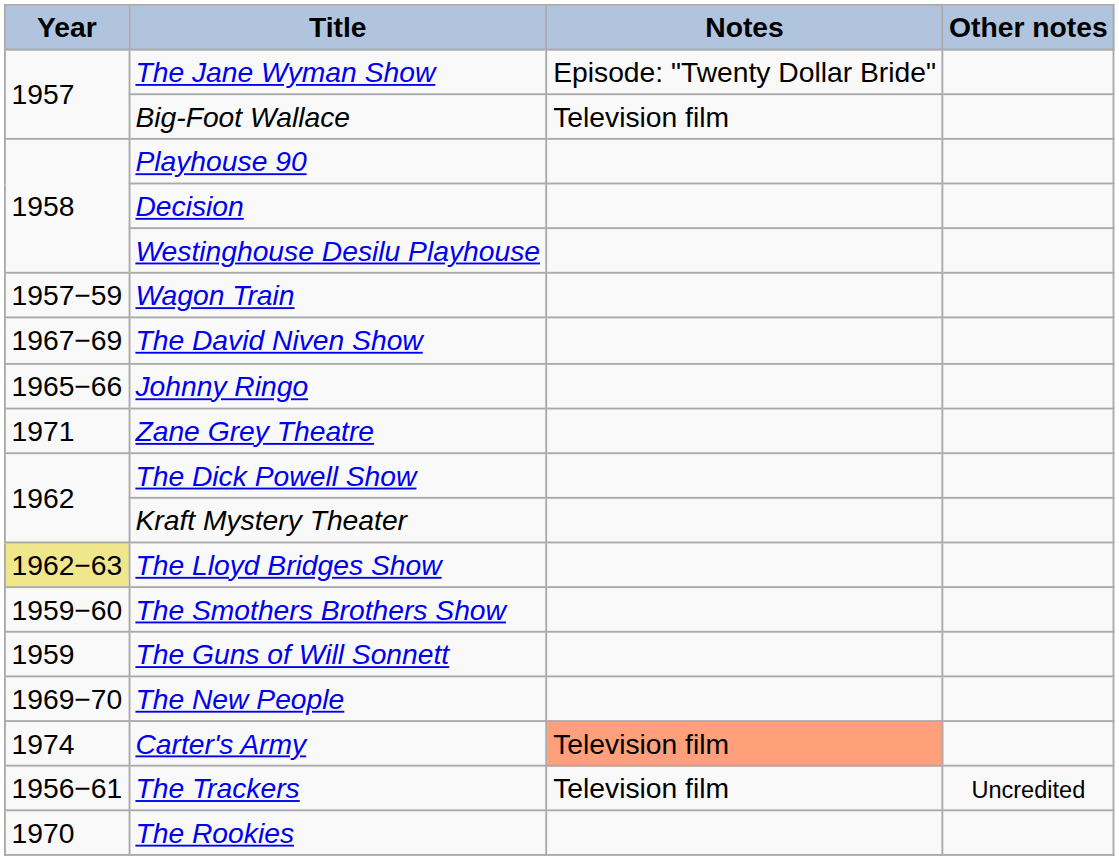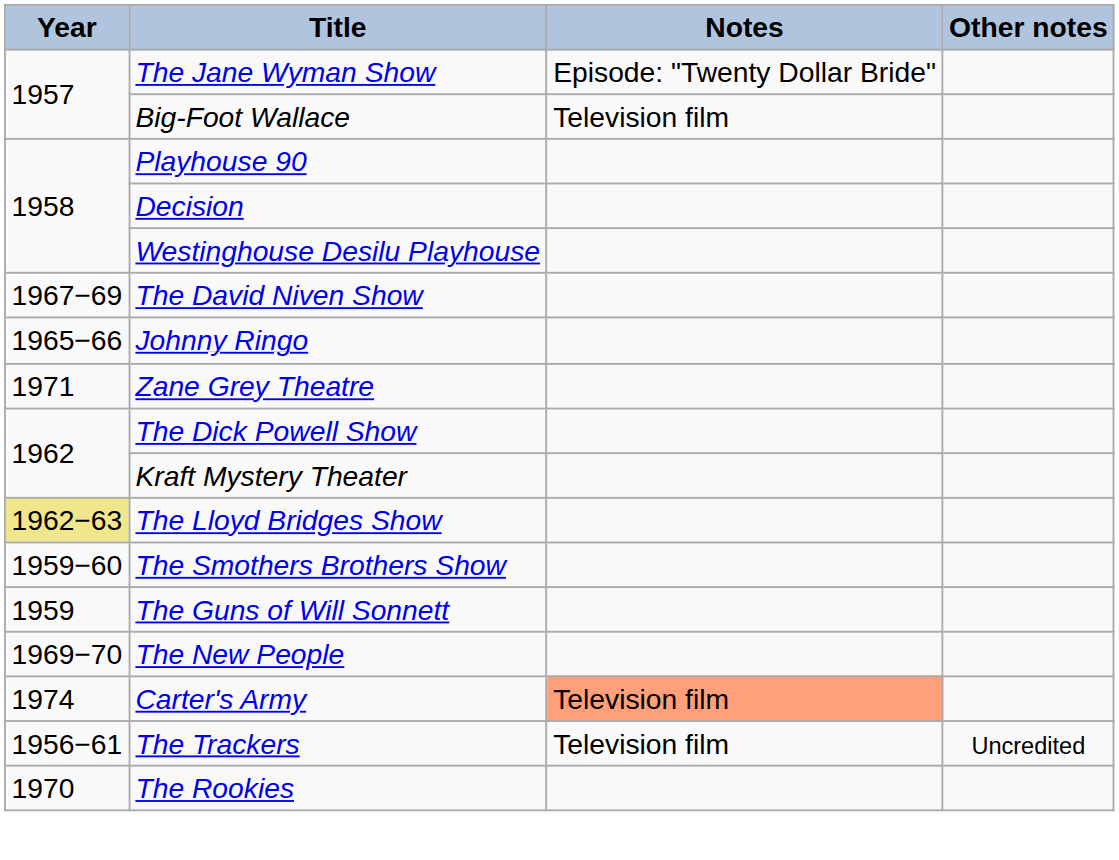- row: 1957−59 | Wagon Train
